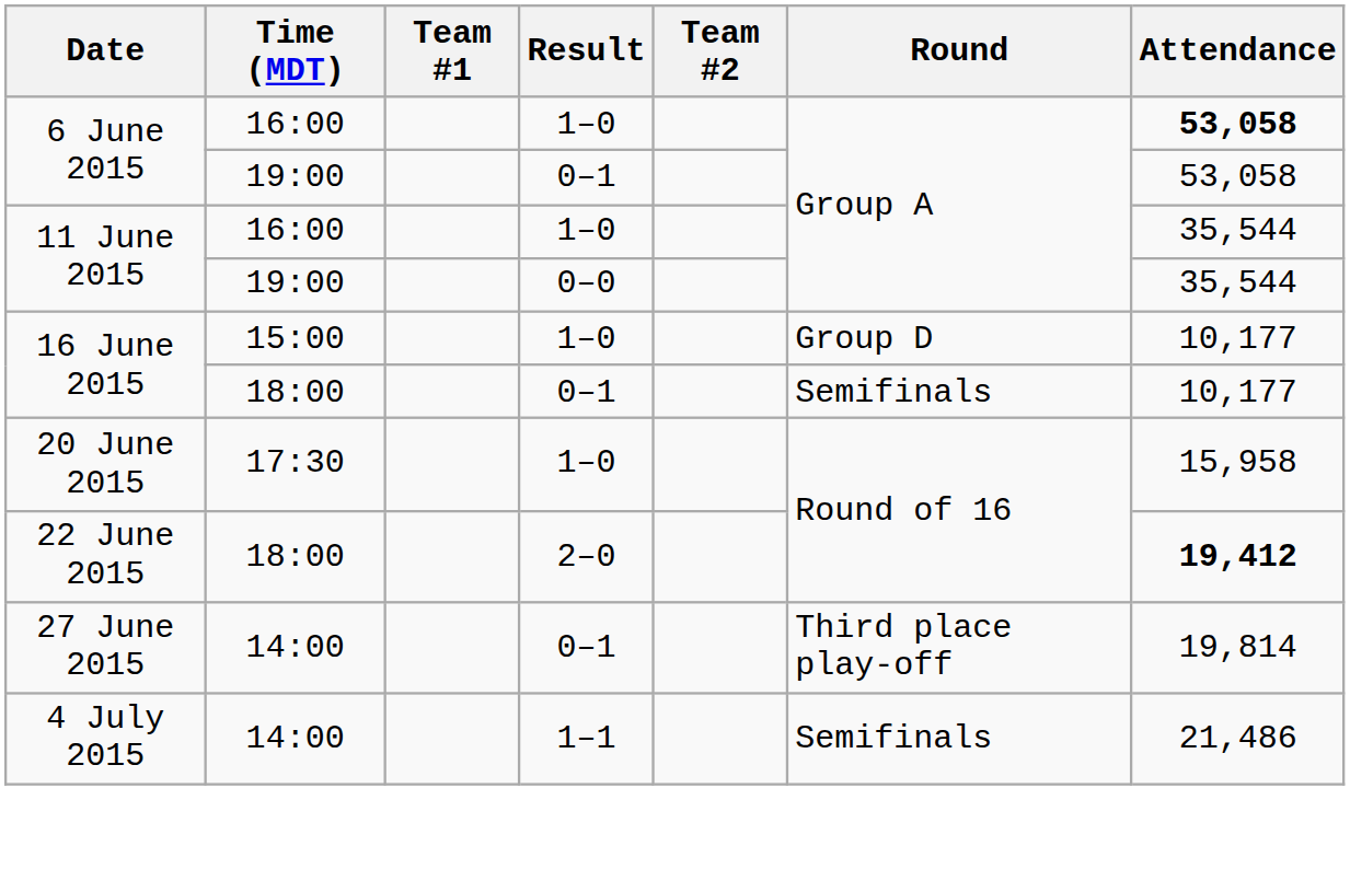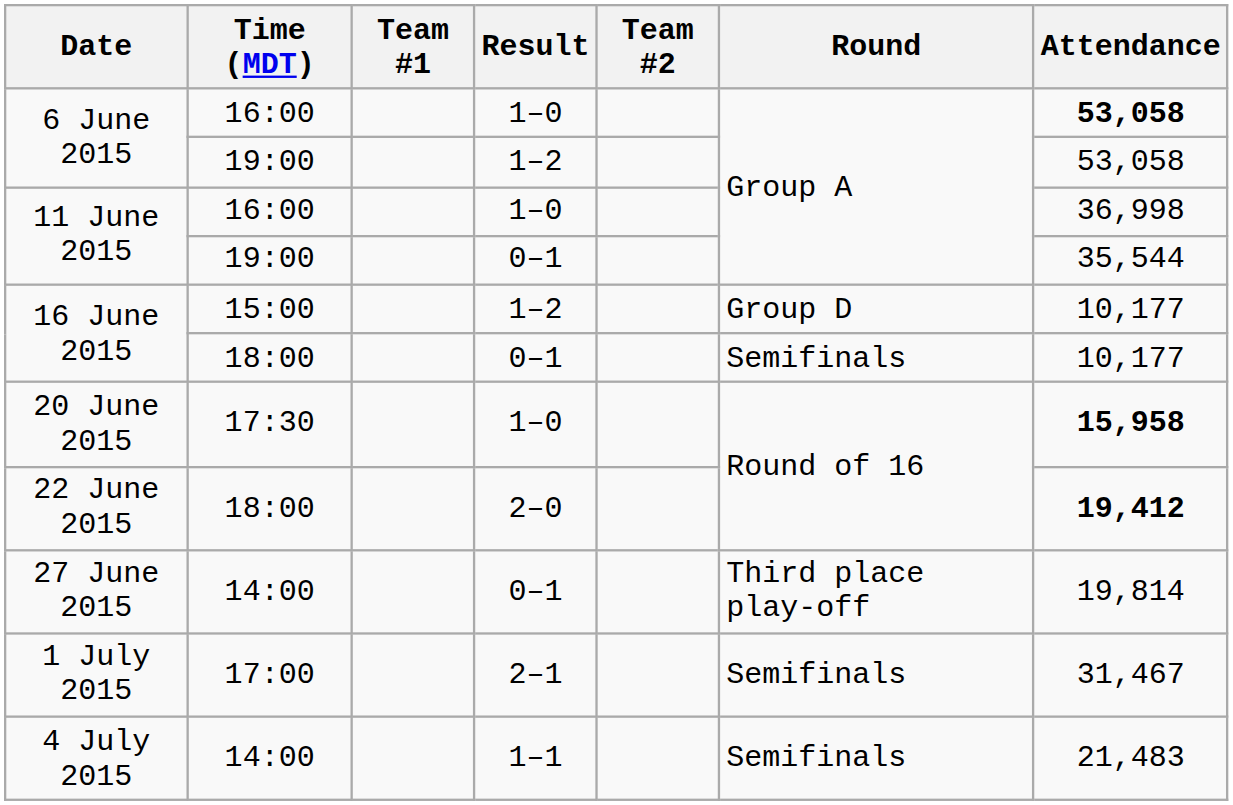6 June 2015 / 19:00 | Result: 0–1 -> 1–2
11 June 2015 / 16:00 | Attendance: 35,544 -> 36,998
11 June 2015 / 19:00 | Result: 0–0 -> 0–1
16 June 2015 / 15:00 | Result: 1–0 -> 1–2
20 June 2015 | Attendance: normal -> bold
+ row: 1 July 2015 | 17:00 | 2–1 | Semifinals | 31,467
4 July 2015 | Attendance: 21,486 -> 21,483
